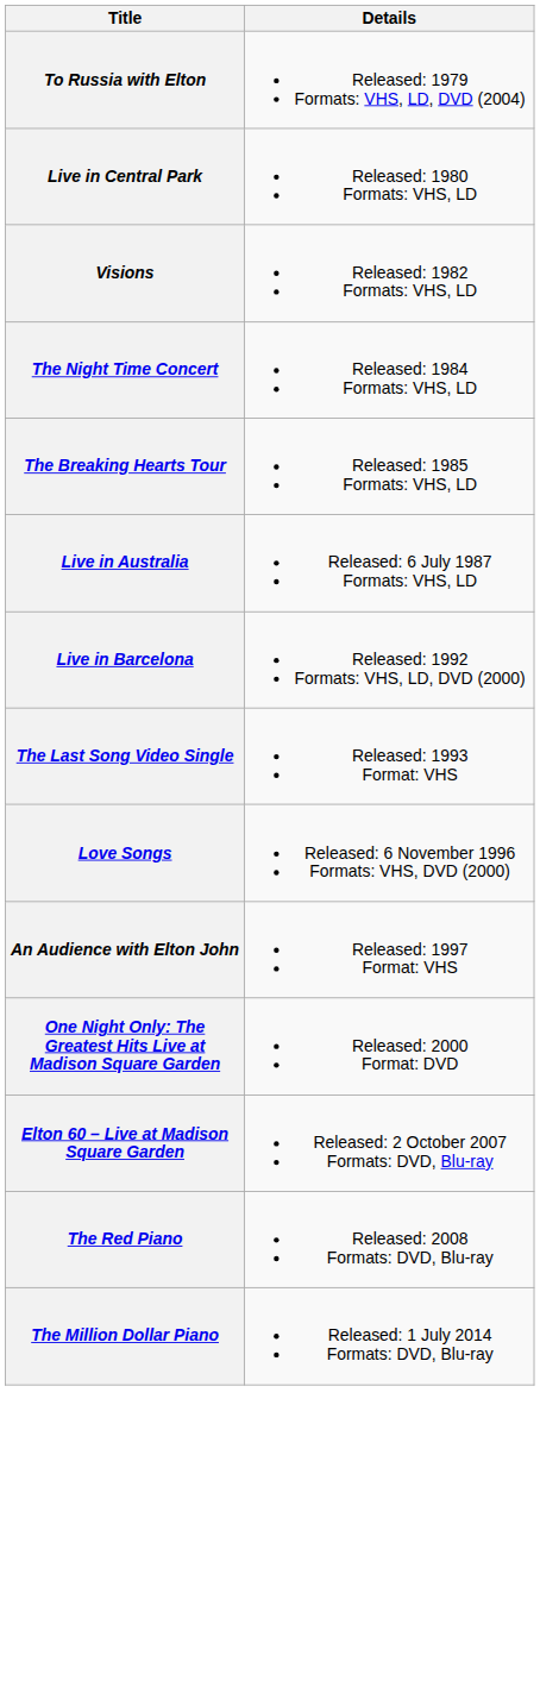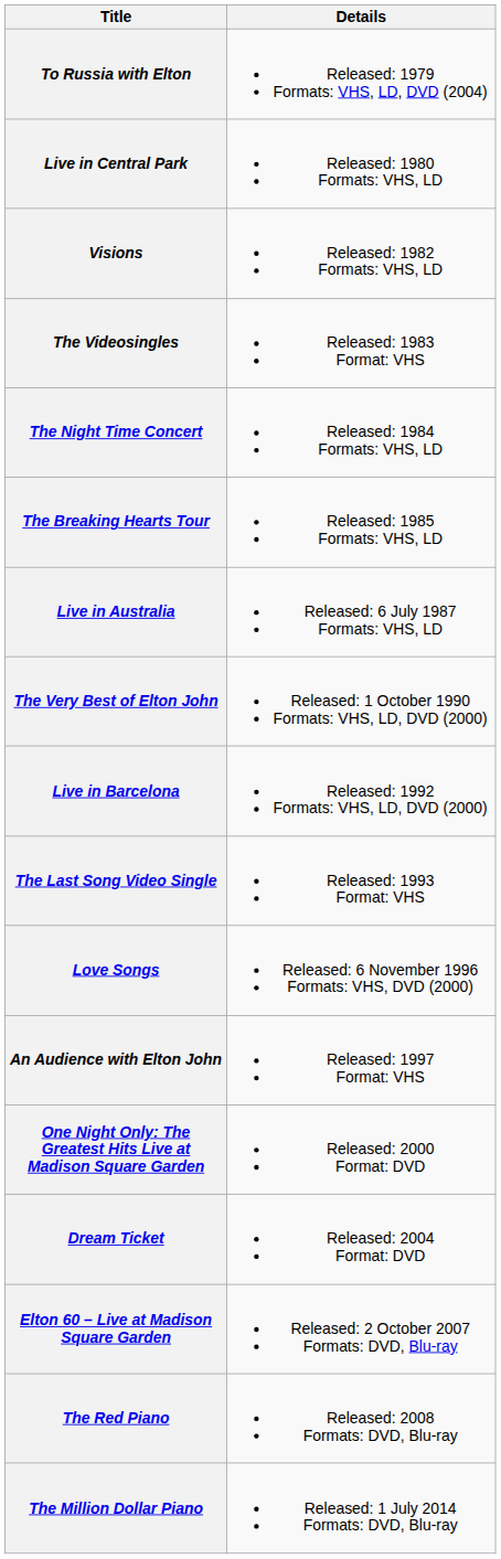+ row: The Videosingles | Released: 1983 Format: VHS
+ row: The Very Best of Elton John | Released: 1 October 1990 Formats: VHS, LD, DVD (2000)
+ row: Dream Ticket | Released: 2004 Format: DVD
